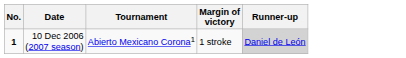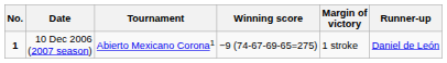+ column: Winning score | −9 (74-67-69-65=275)
10 Dec 2006 (2007 season) | Runner-up: lightgrey background -> no background
